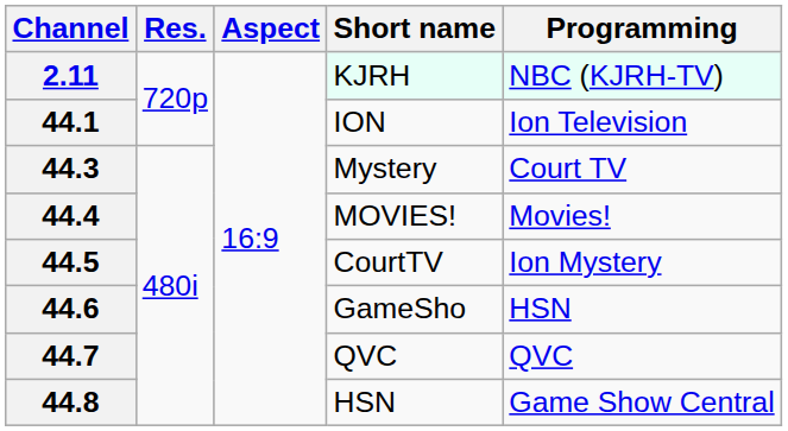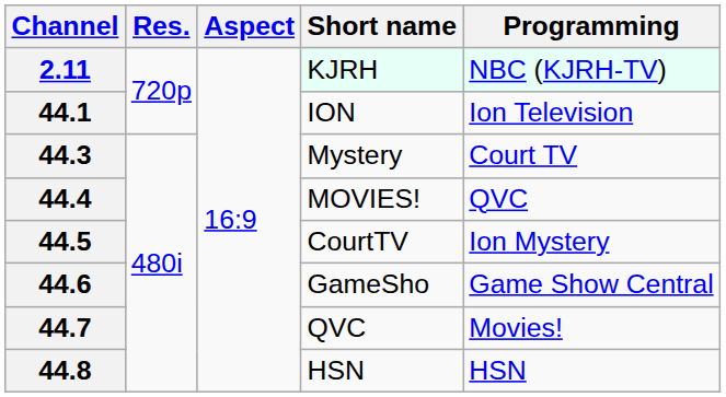44.4 | Programming: Movies! -> QVC
44.6 | Programming: HSN -> Game Show Central
44.7 | Programming: QVC -> Movies!
44.8 | Programming: Game Show Central -> HSN
